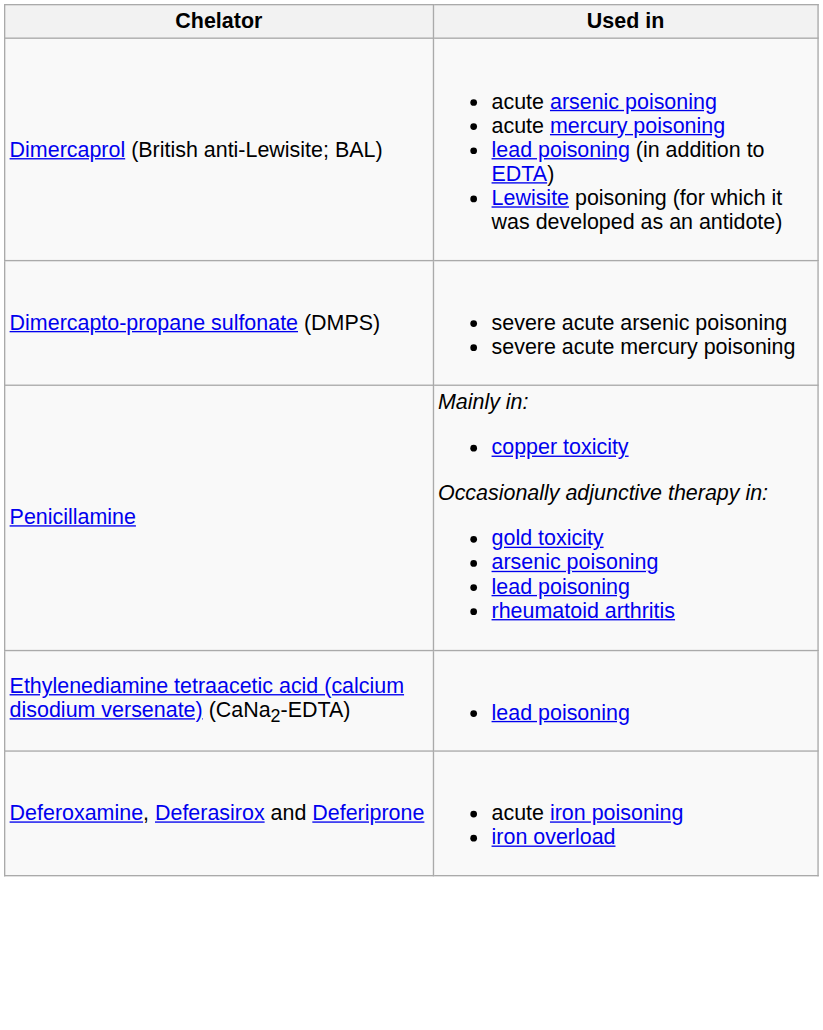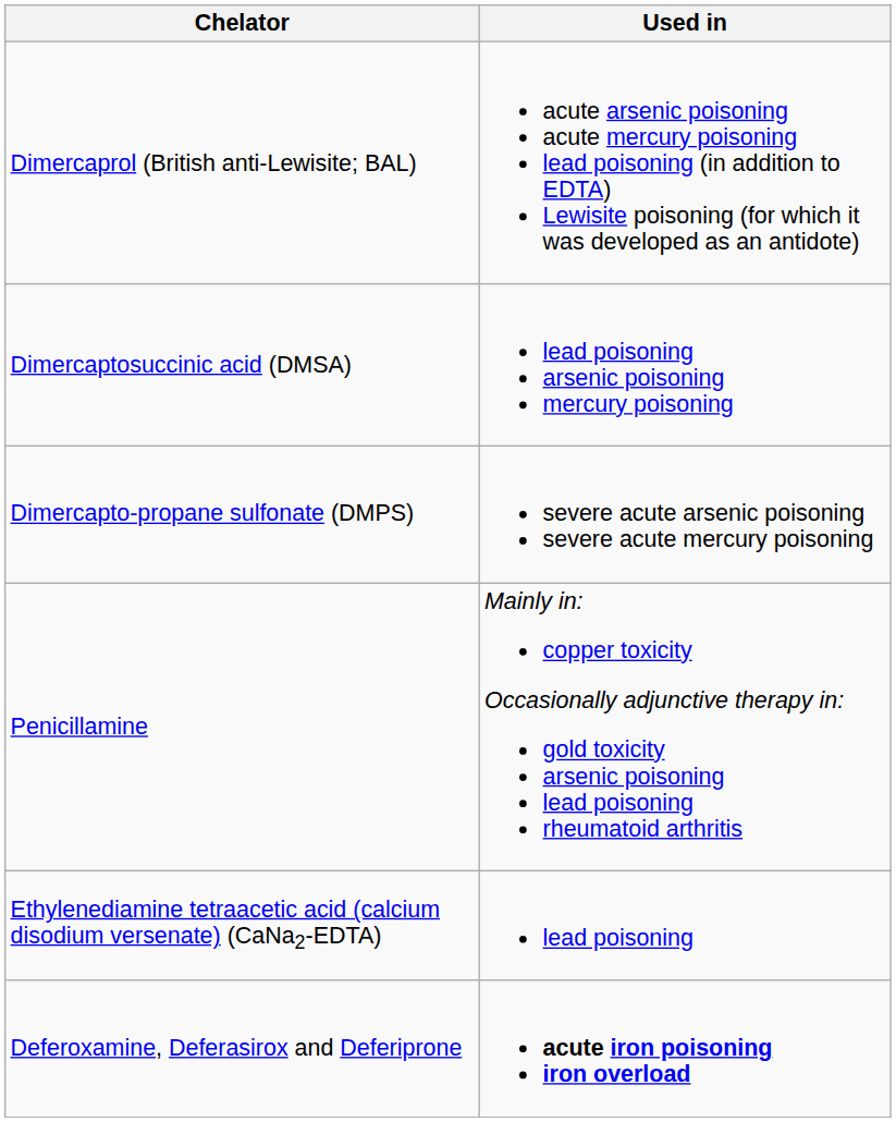+ row: Dimercaptosuccinic acid (DMSA) | lead poisoning arsenic poisoning mercury poisoning
Deferoxamine, Deferasirox and Deferiprone | Used in: normal -> bold
